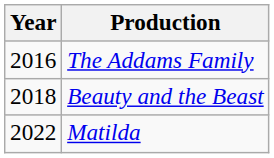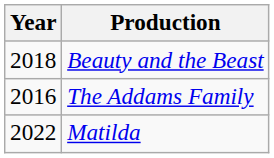rows swapped: The Addams Family <-> Beauty and the Beast
